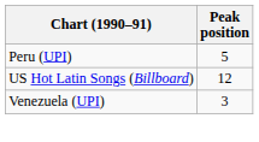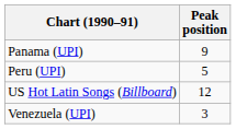+ row: Panama (UPI) | 9
